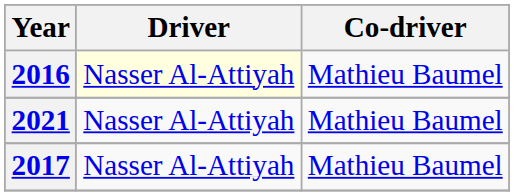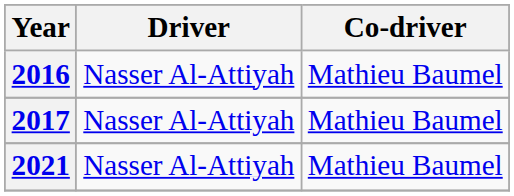2016 | Driver: lightyellow background -> no background
rows swapped: 2017 <-> 2021
